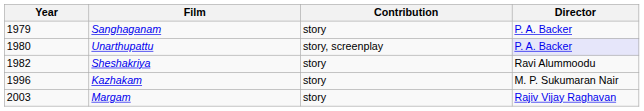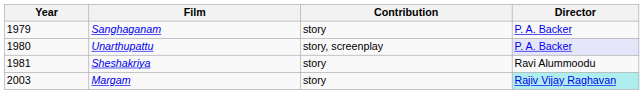Sheshakriya | Year: 1982 -> 1981
- row: 1996 | Kazhakam | story | M. P. Sukumaran Nair
Margam | Director: no background -> paleturquoise background
